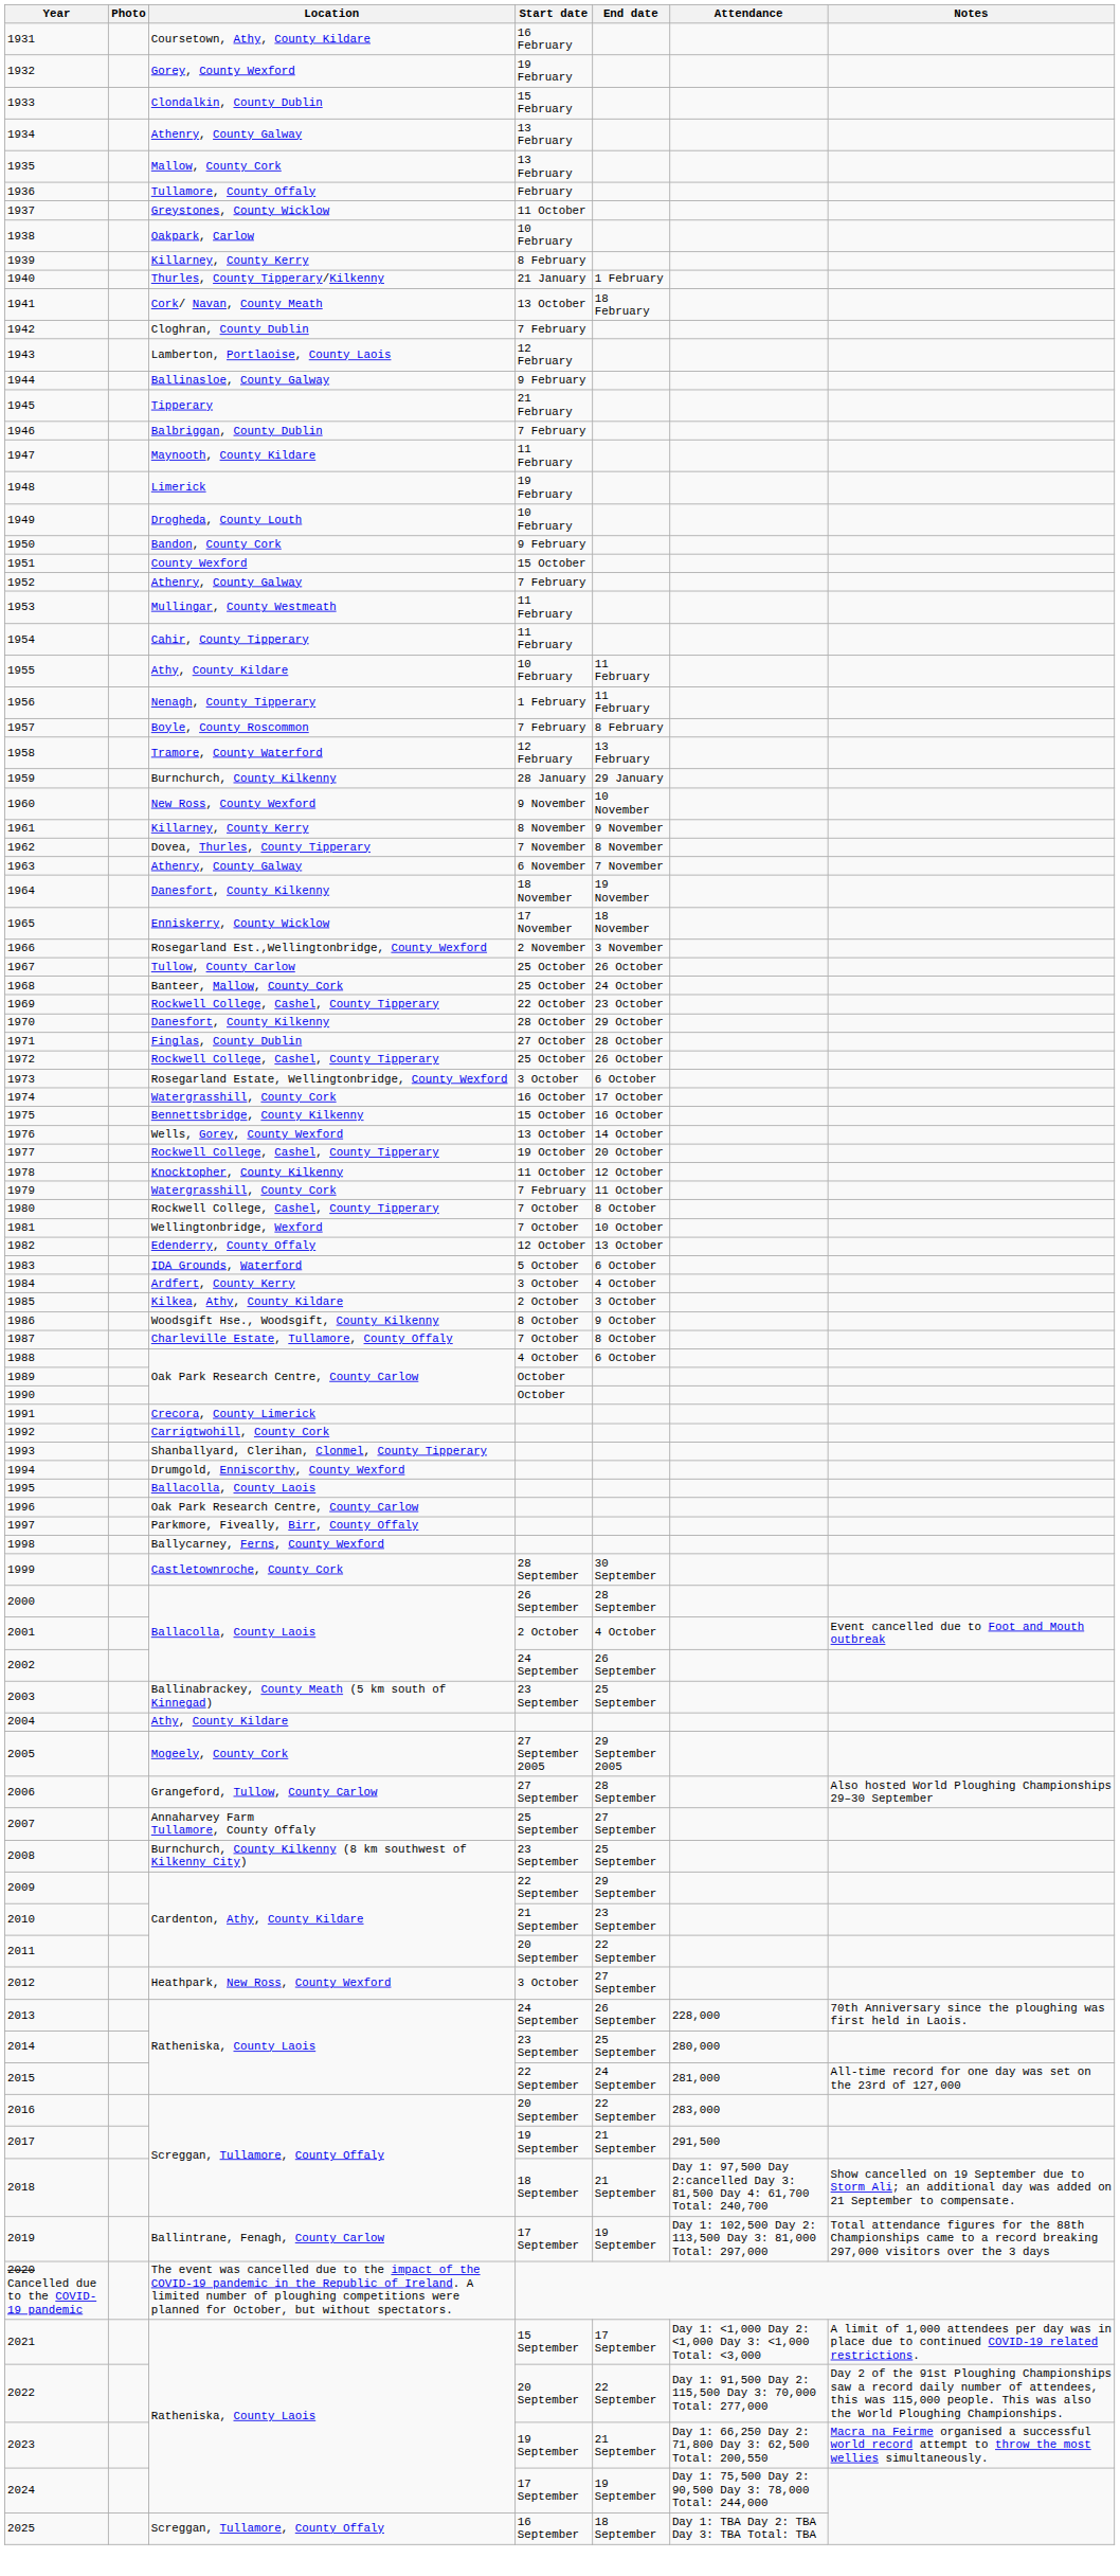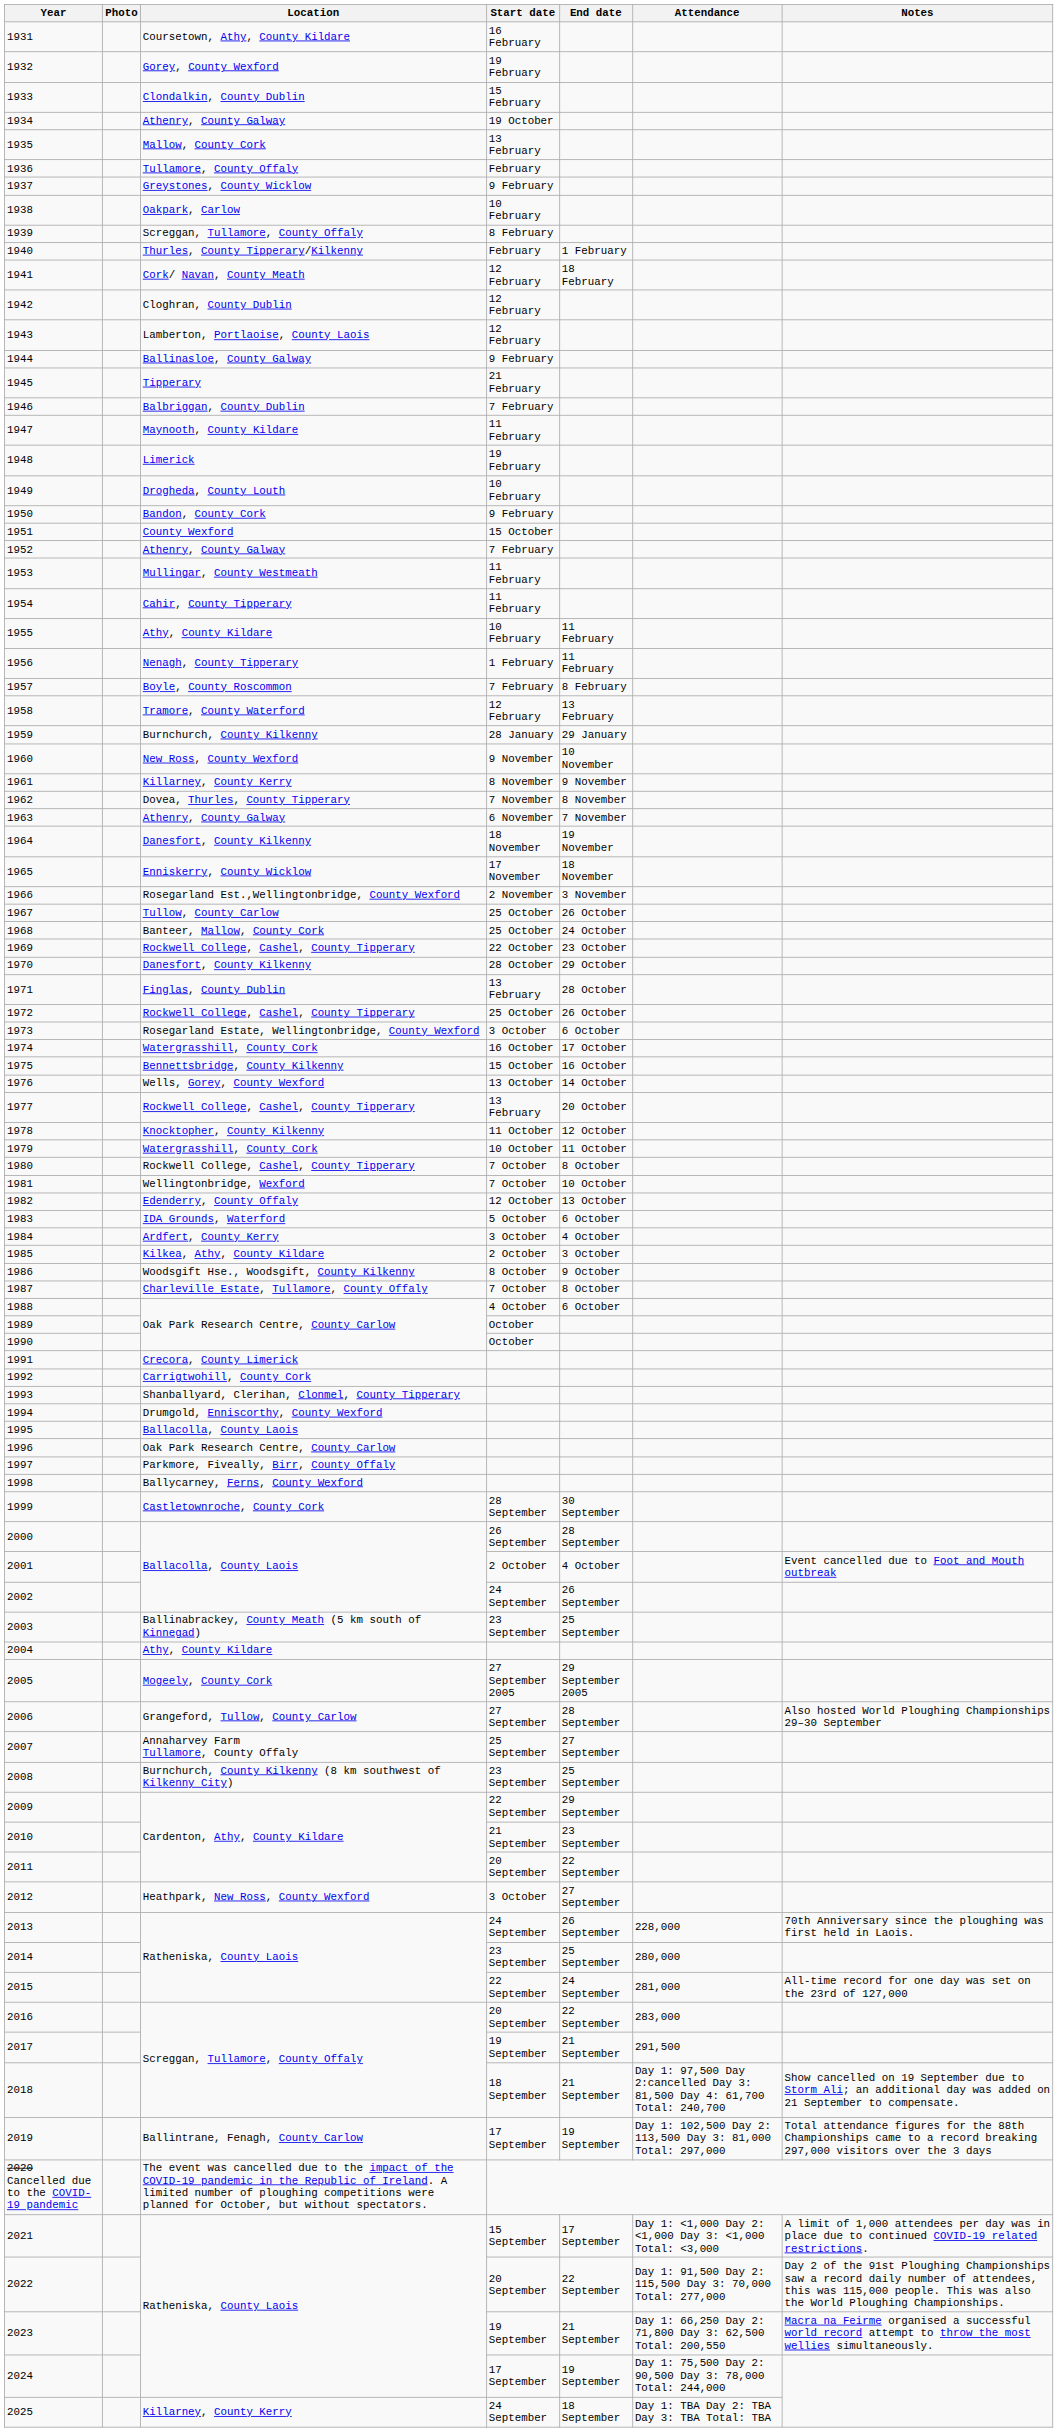1934 | Start date: 13 February -> 19 October
1937 | Start date: 11 October -> 9 February
1939 | Location: Killarney, County Kerry -> Screggan, Tullamore, County Offaly
1940 | Start date: 21 January -> February
1941 | Start date: 13 October -> 12 February
1942 | Start date: 7 February -> 12 February
1971 | Start date: 27 October -> 13 February
1977 | Start date: 19 October -> 13 February
1979 | Start date: 7 February -> 10 October
2025 | Location: Screggan, Tullamore, County Offaly -> Killarney, County Kerry
2025 | Start date: 16 September -> 24 September
